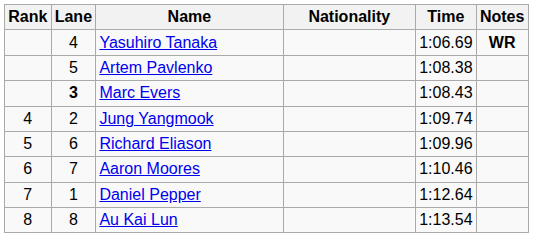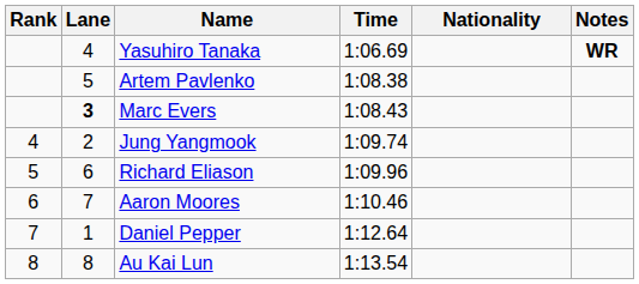columns swapped: Nationality <-> Time
